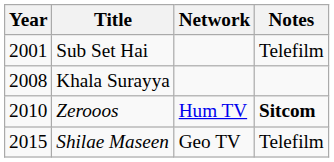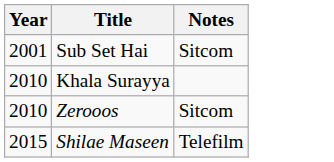- column: Network | Hum TV | Geo TV
Sub Set Hai | Notes: Telefilm -> Sitcom
Khala Surayya | Year: 2008 -> 2010
Zerooos | Notes: bold -> normal
